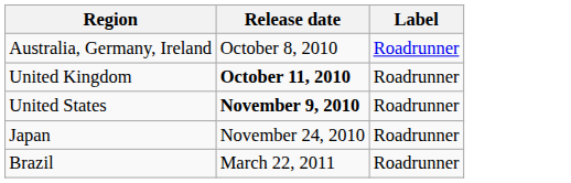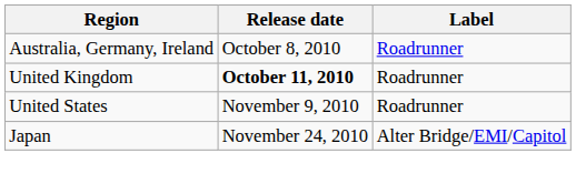United States | Release date: bold -> normal
Japan | Label: Roadrunner -> Alter Bridge/EMI/Capitol
- row: Brazil | March 22, 2011 | Roadrunner
